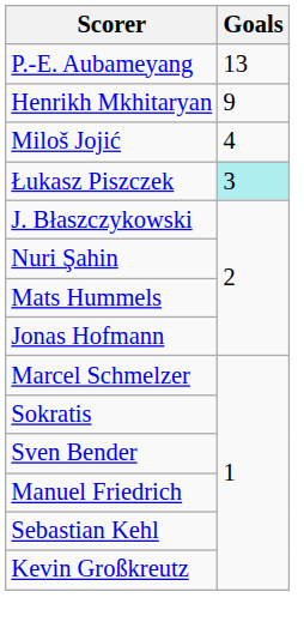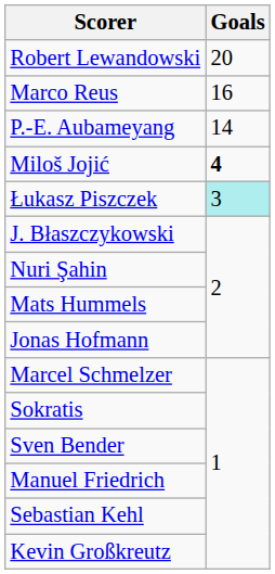+ row: Robert Lewandowski | 20
+ row: Marco Reus | 16
P.-E. Aubameyang | Goals: 13 -> 14
- row: Henrikh Mkhitaryan | 9
Miloš Jojić | Goals: normal -> bold
